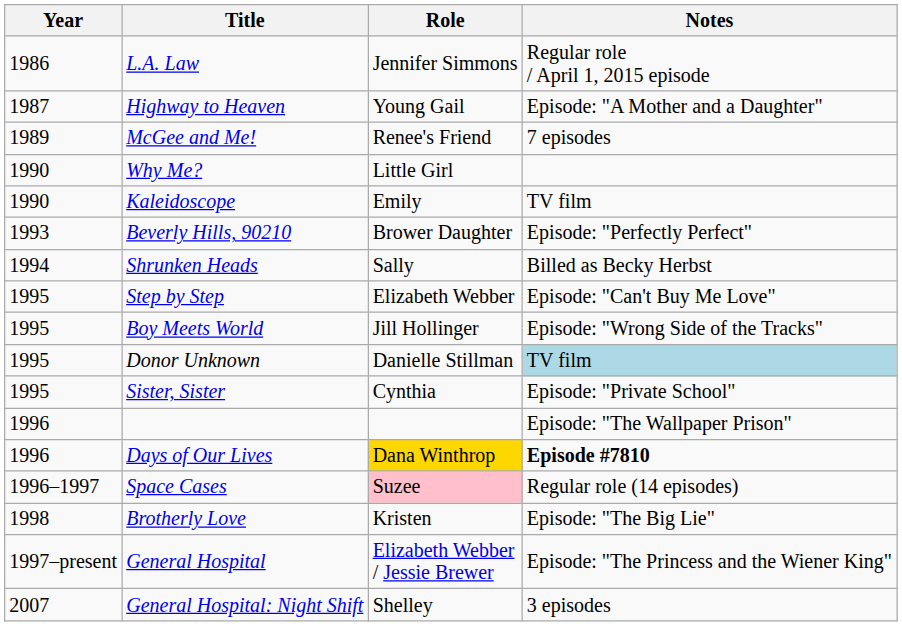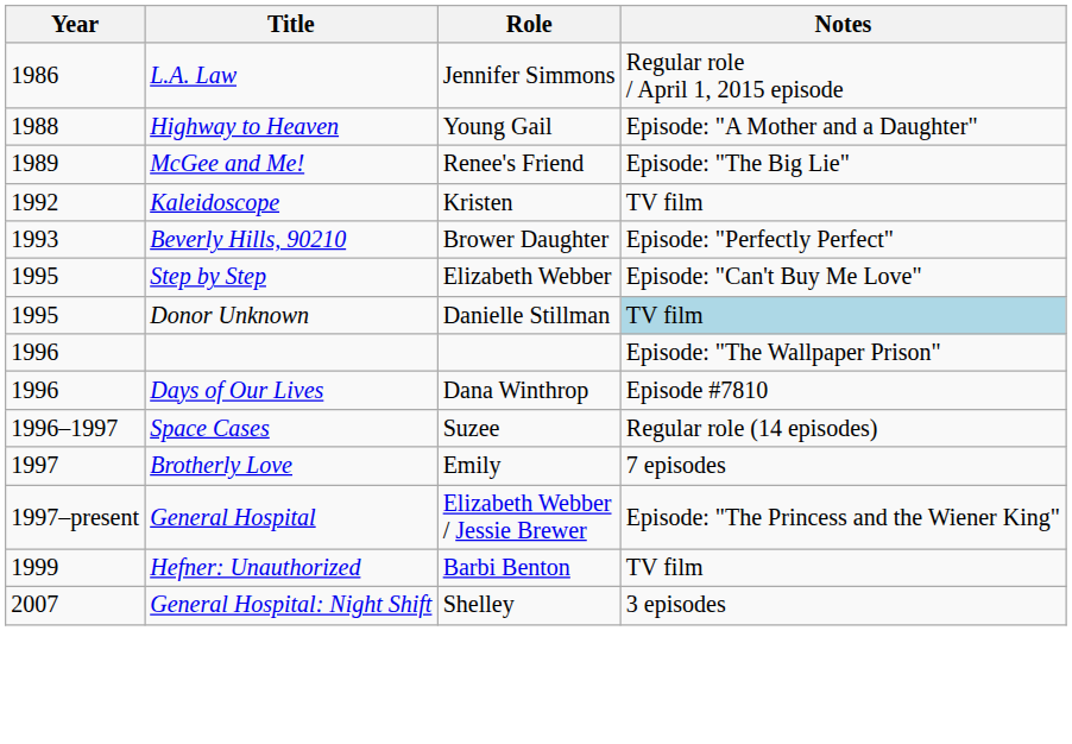Highway to Heaven | Year: 1987 -> 1988
McGee and Me! | Notes: 7 episodes -> Episode: "The Big Lie"
- row: 1990 | Why Me? | Little Girl
Kaleidoscope | Year: 1990 -> 1992
Kaleidoscope | Role: Emily -> Kristen
- row: 1994 | Shrunken Heads | Sally | Billed as Becky Herbst
- row: 1995 | Boy Meets World | Jill Hollinger | Episode: "Wrong Side of the Tracks"
- row: 1995 | Sister, Sister | Cynthia | Episode: "Private School"
Days of Our Lives | Role: gold background -> no background
Days of Our Lives | Notes: bold -> normal
Space Cases | Role: pink background -> no background
Brotherly Love | Year: 1998 -> 1997
Brotherly Love | Role: Kristen -> Emily
Brotherly Love | Notes: Episode: "The Big Lie" -> 7 episodes
+ row: 1999 | Hefner: Unauthorized | Barbi Benton | TV film
